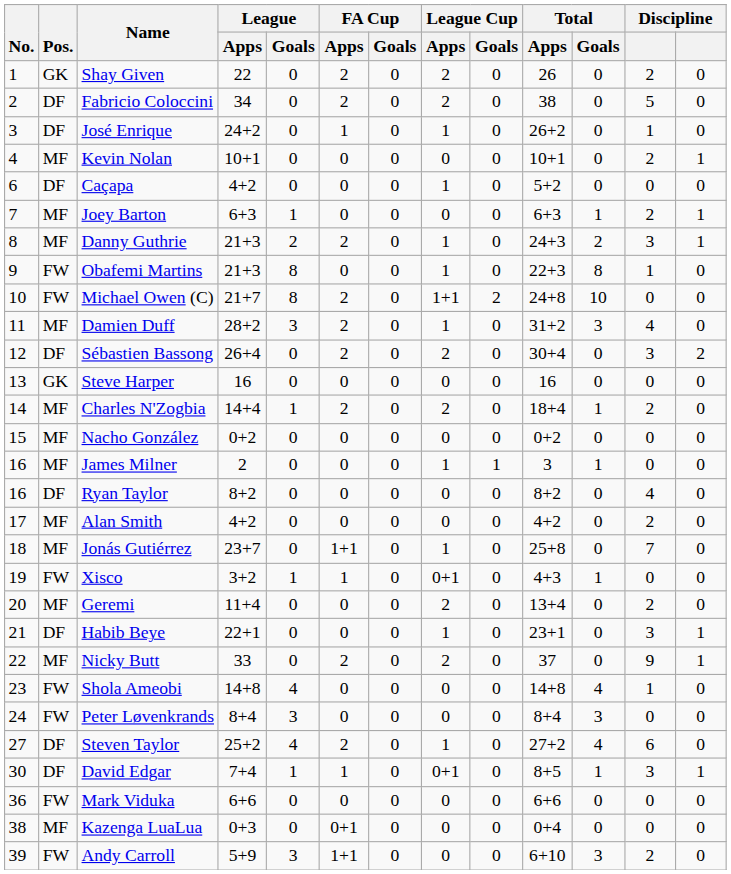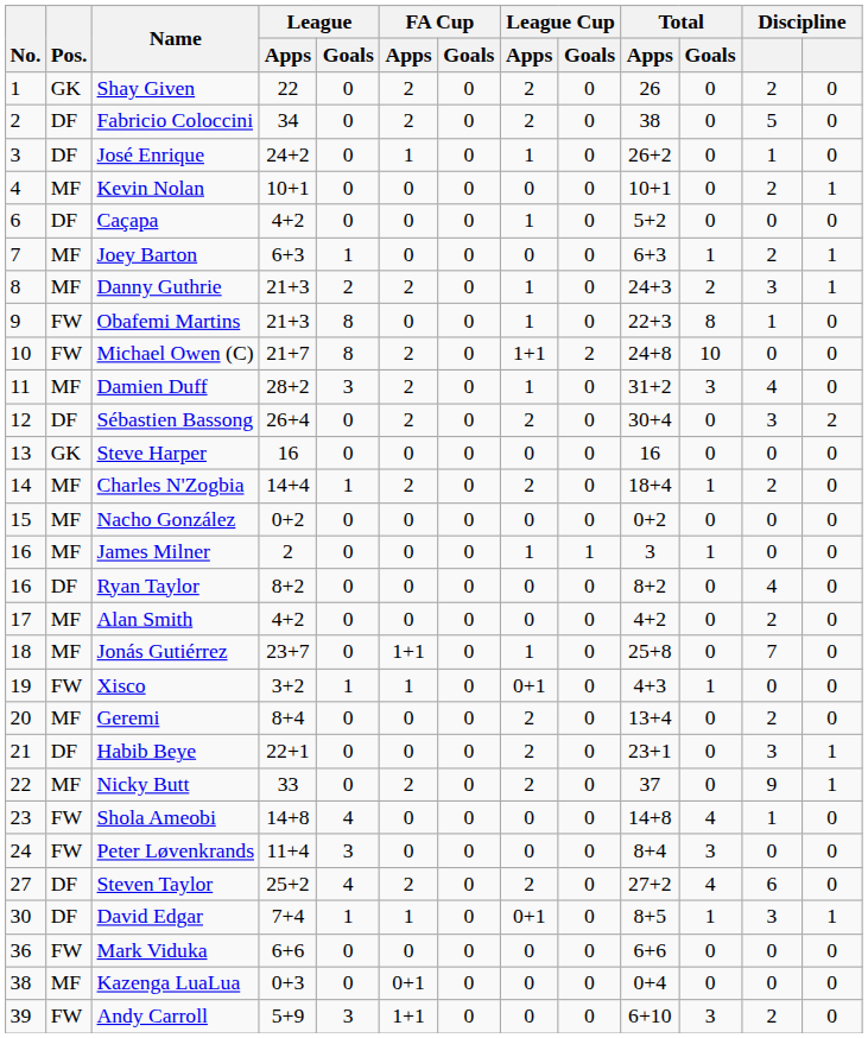Geremi | League / Apps: 11+4 -> 8+4
Habib Beye | League Cup / Apps: 1 -> 2
Peter Løvenkrands | League / Apps: 8+4 -> 11+4
Steven Taylor | League Cup / Apps: 1 -> 2
